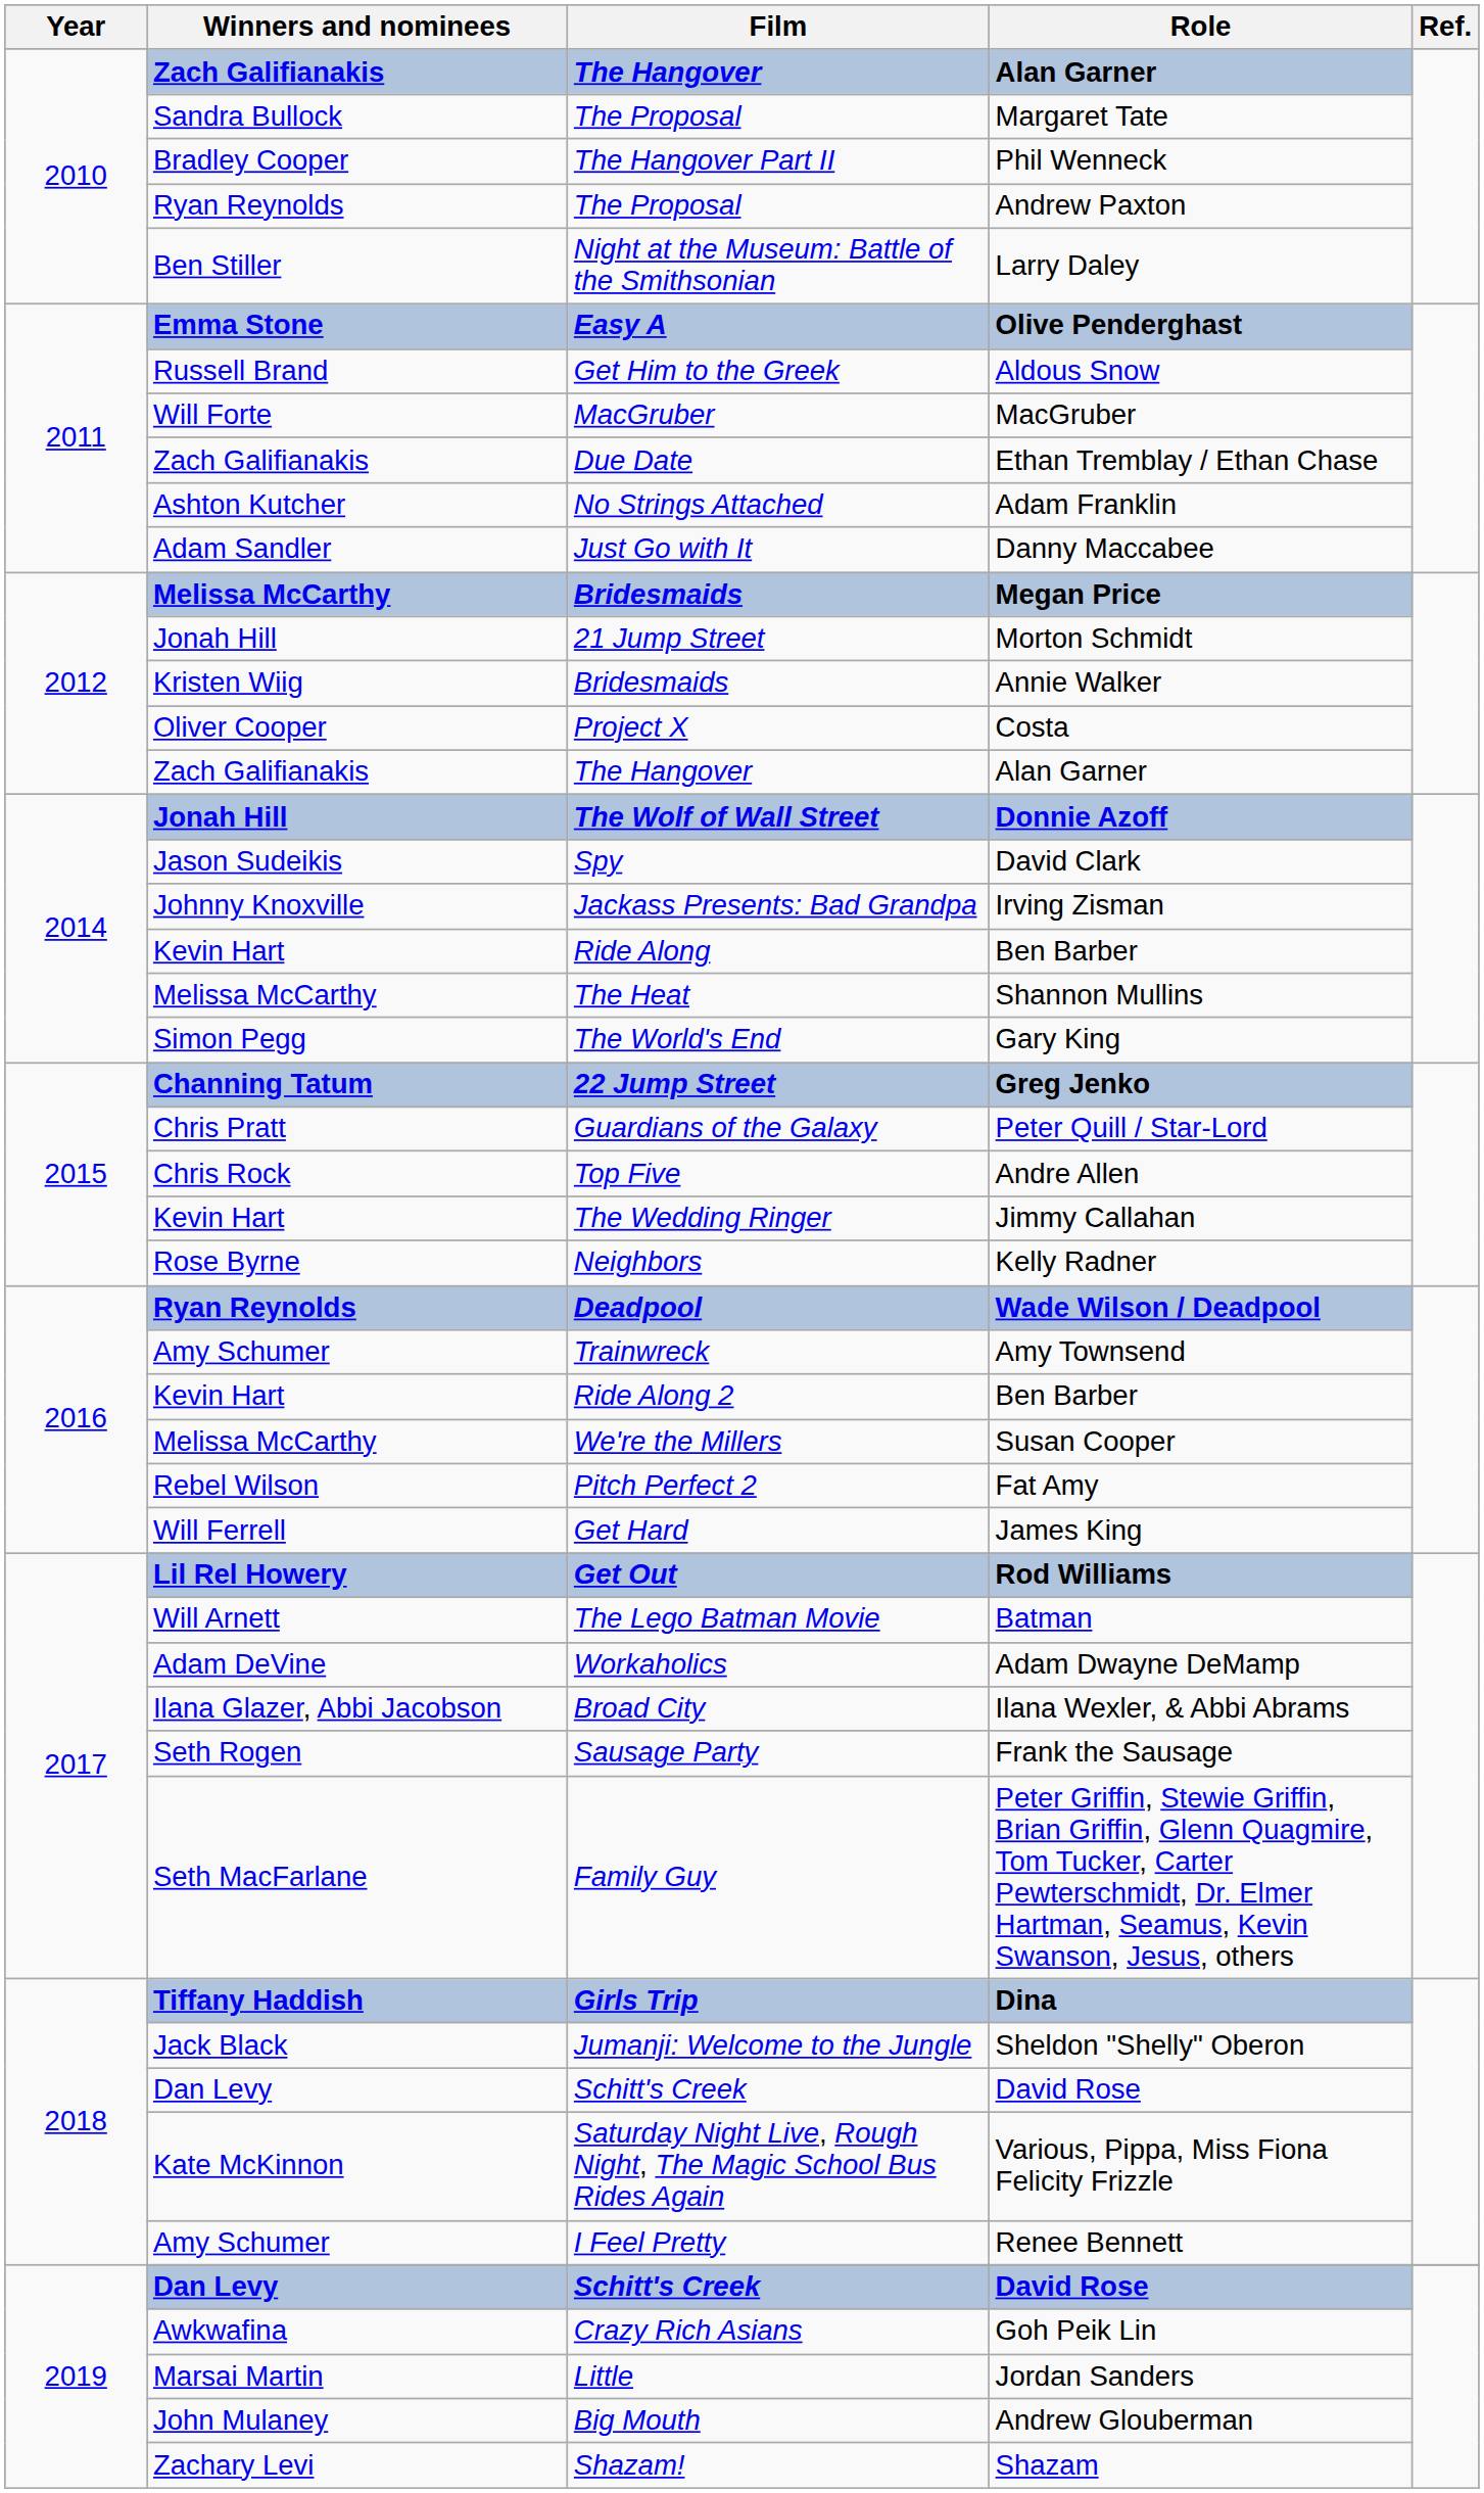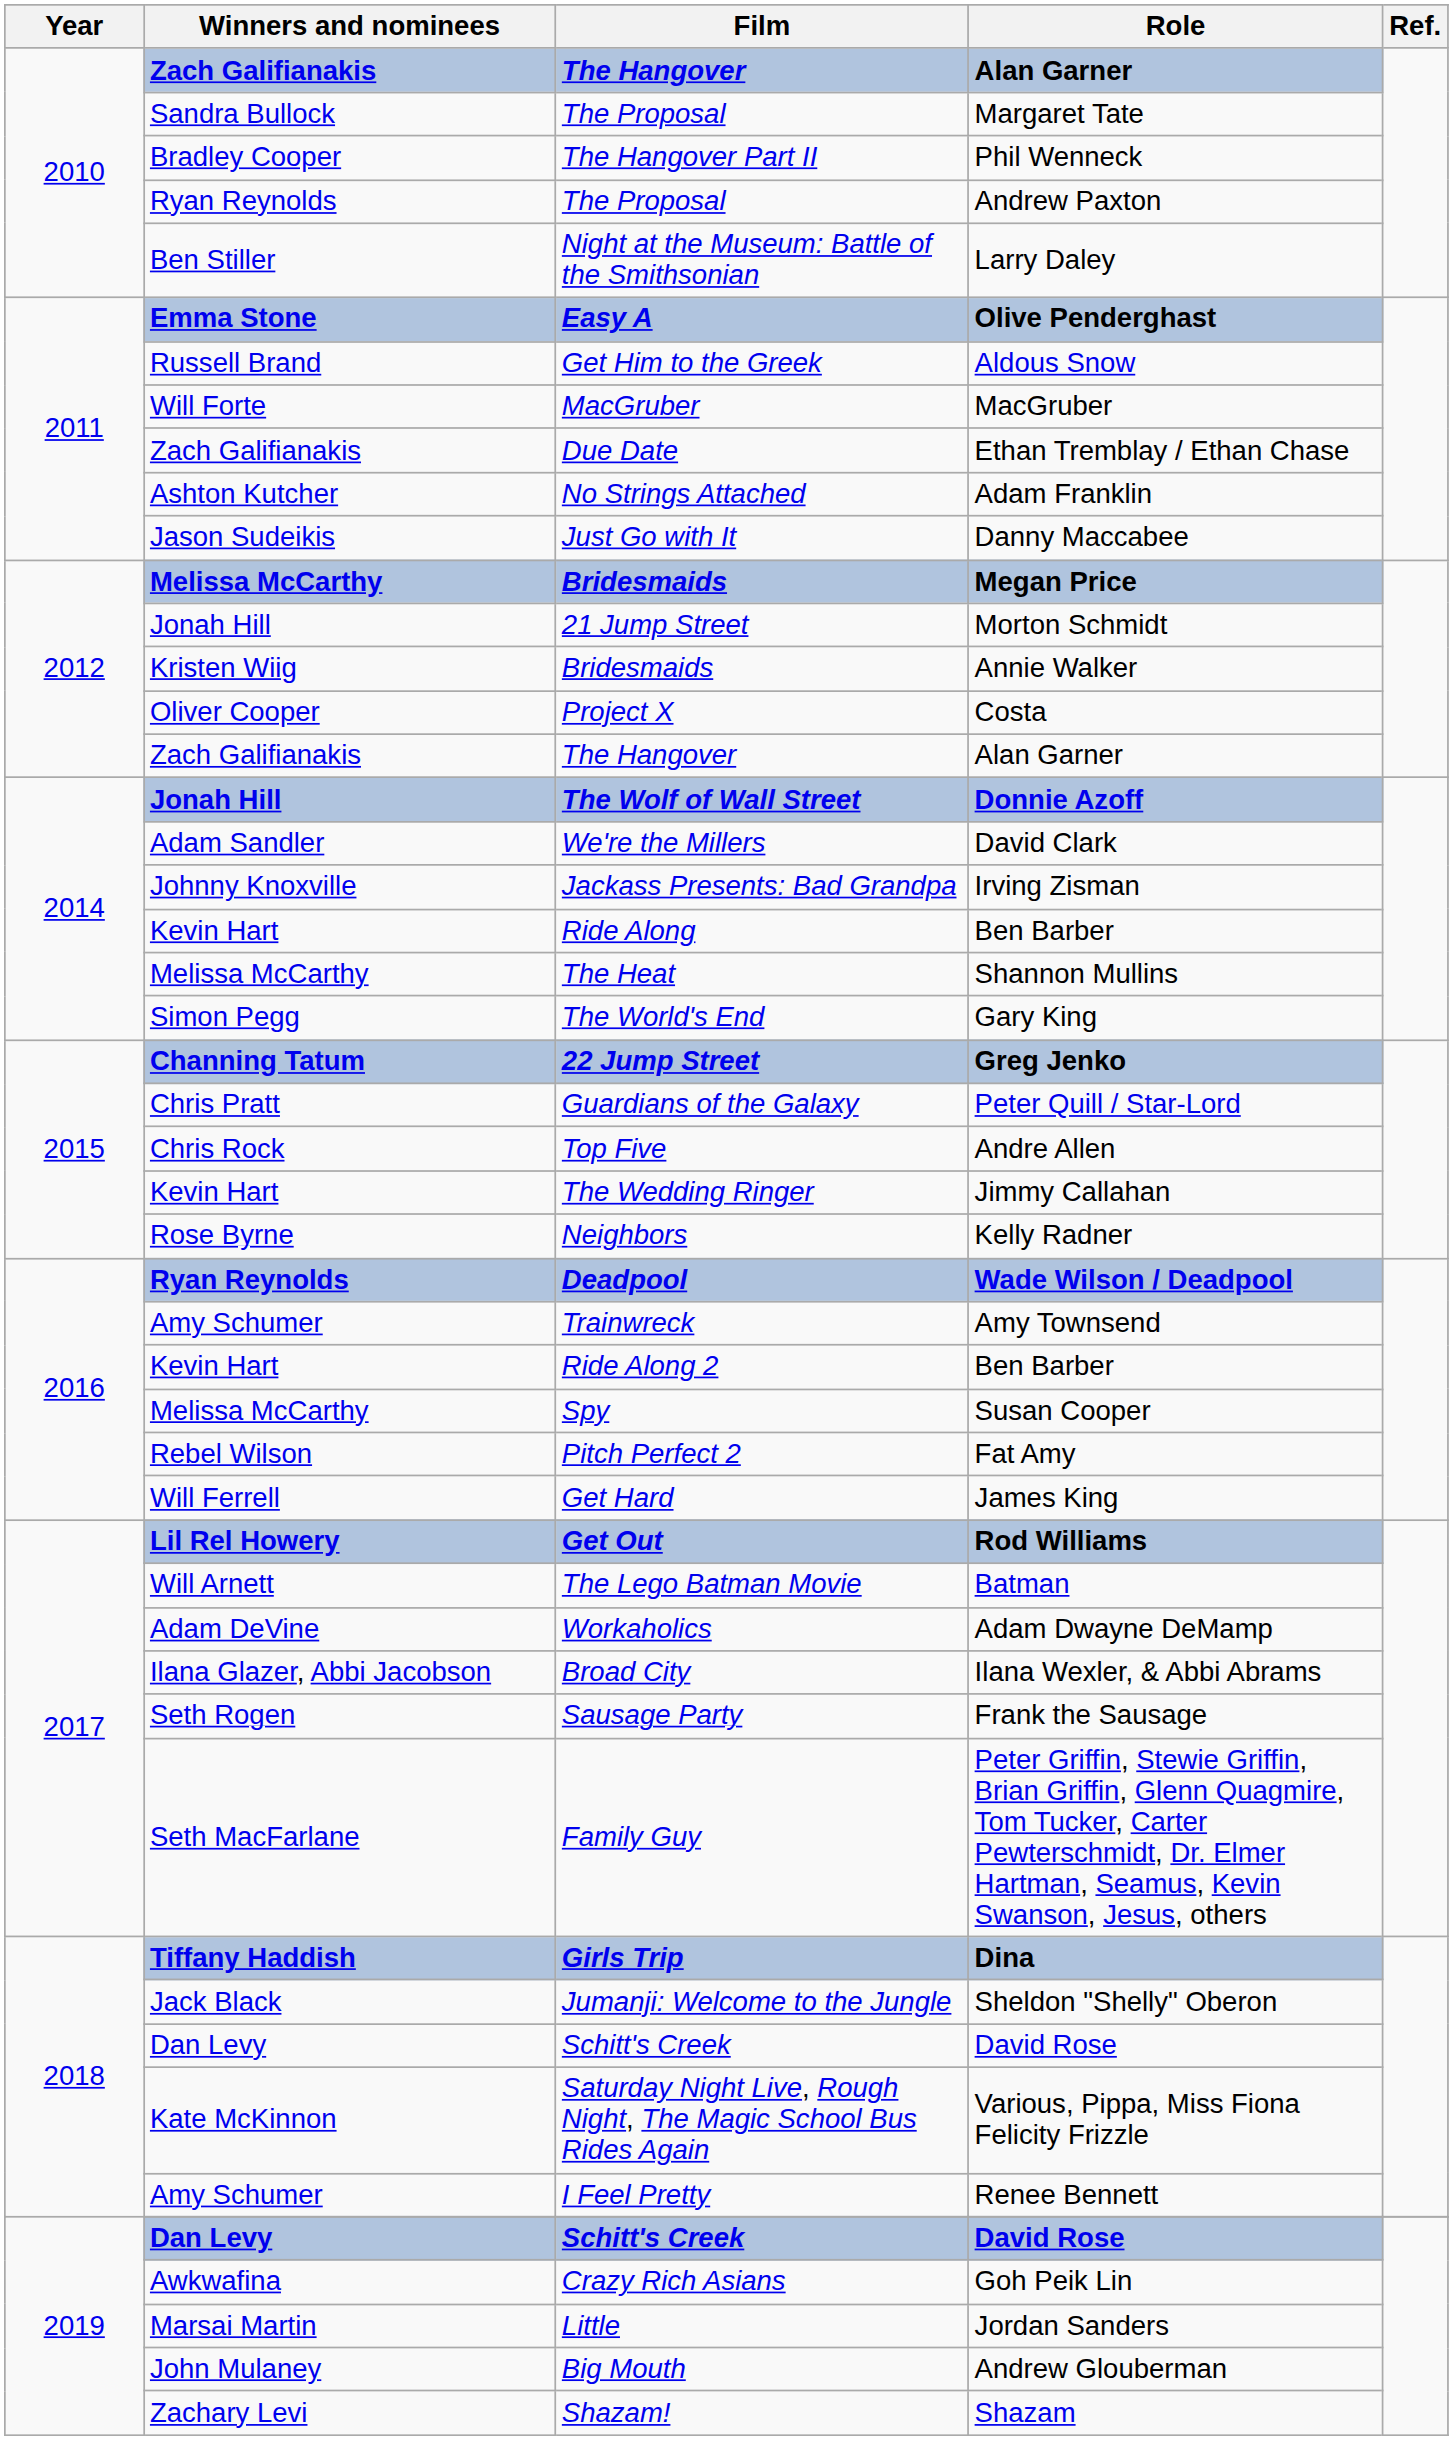Danny Maccabee | Winners and nominees: Adam Sandler -> Jason Sudeikis
David Clark | Winners and nominees: Jason Sudeikis -> Adam Sandler
David Clark | Film: Spy -> We're the Millers
Susan Cooper | Film: We're the Millers -> Spy
